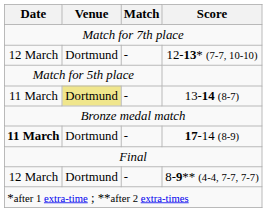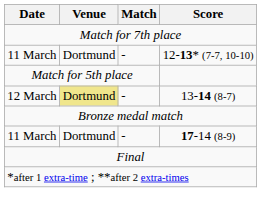12-13* (7-7, 10-10) | Date: 12 March -> 11 March
13-14 (8-7) | Date: 11 March -> 12 March
17-14 (8-9) | Date: bold -> normal
- row: 12 March | Dortmund | - | 8-9** (4-4, 7-7, 7-7)
